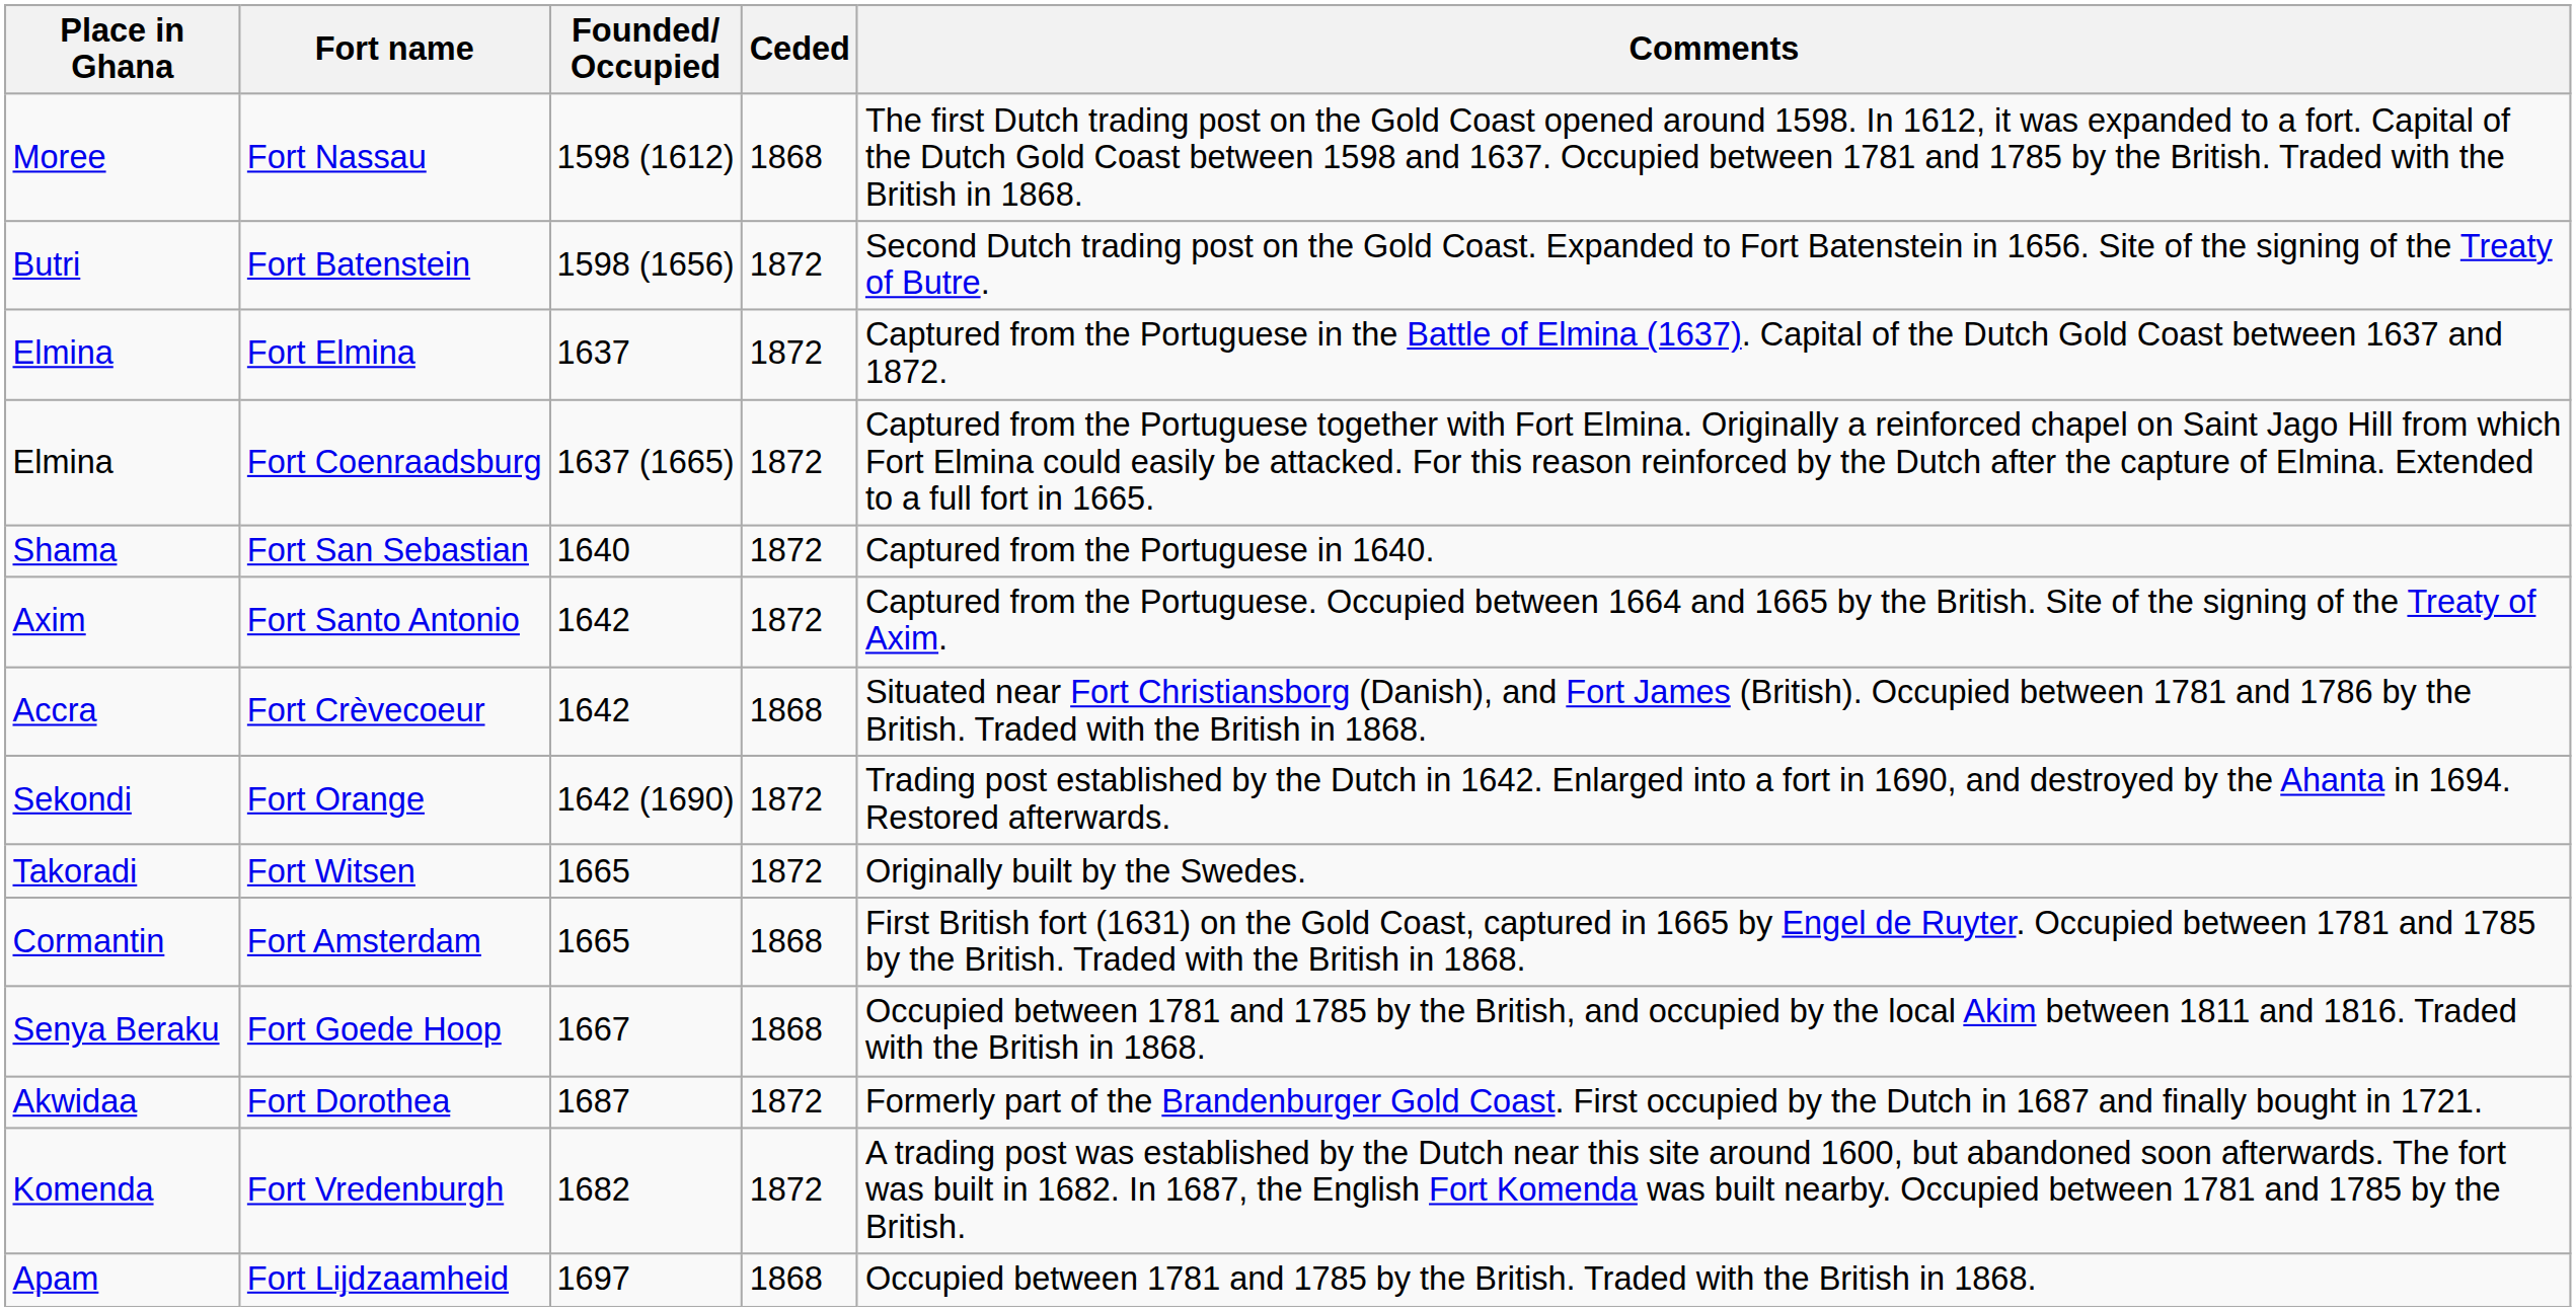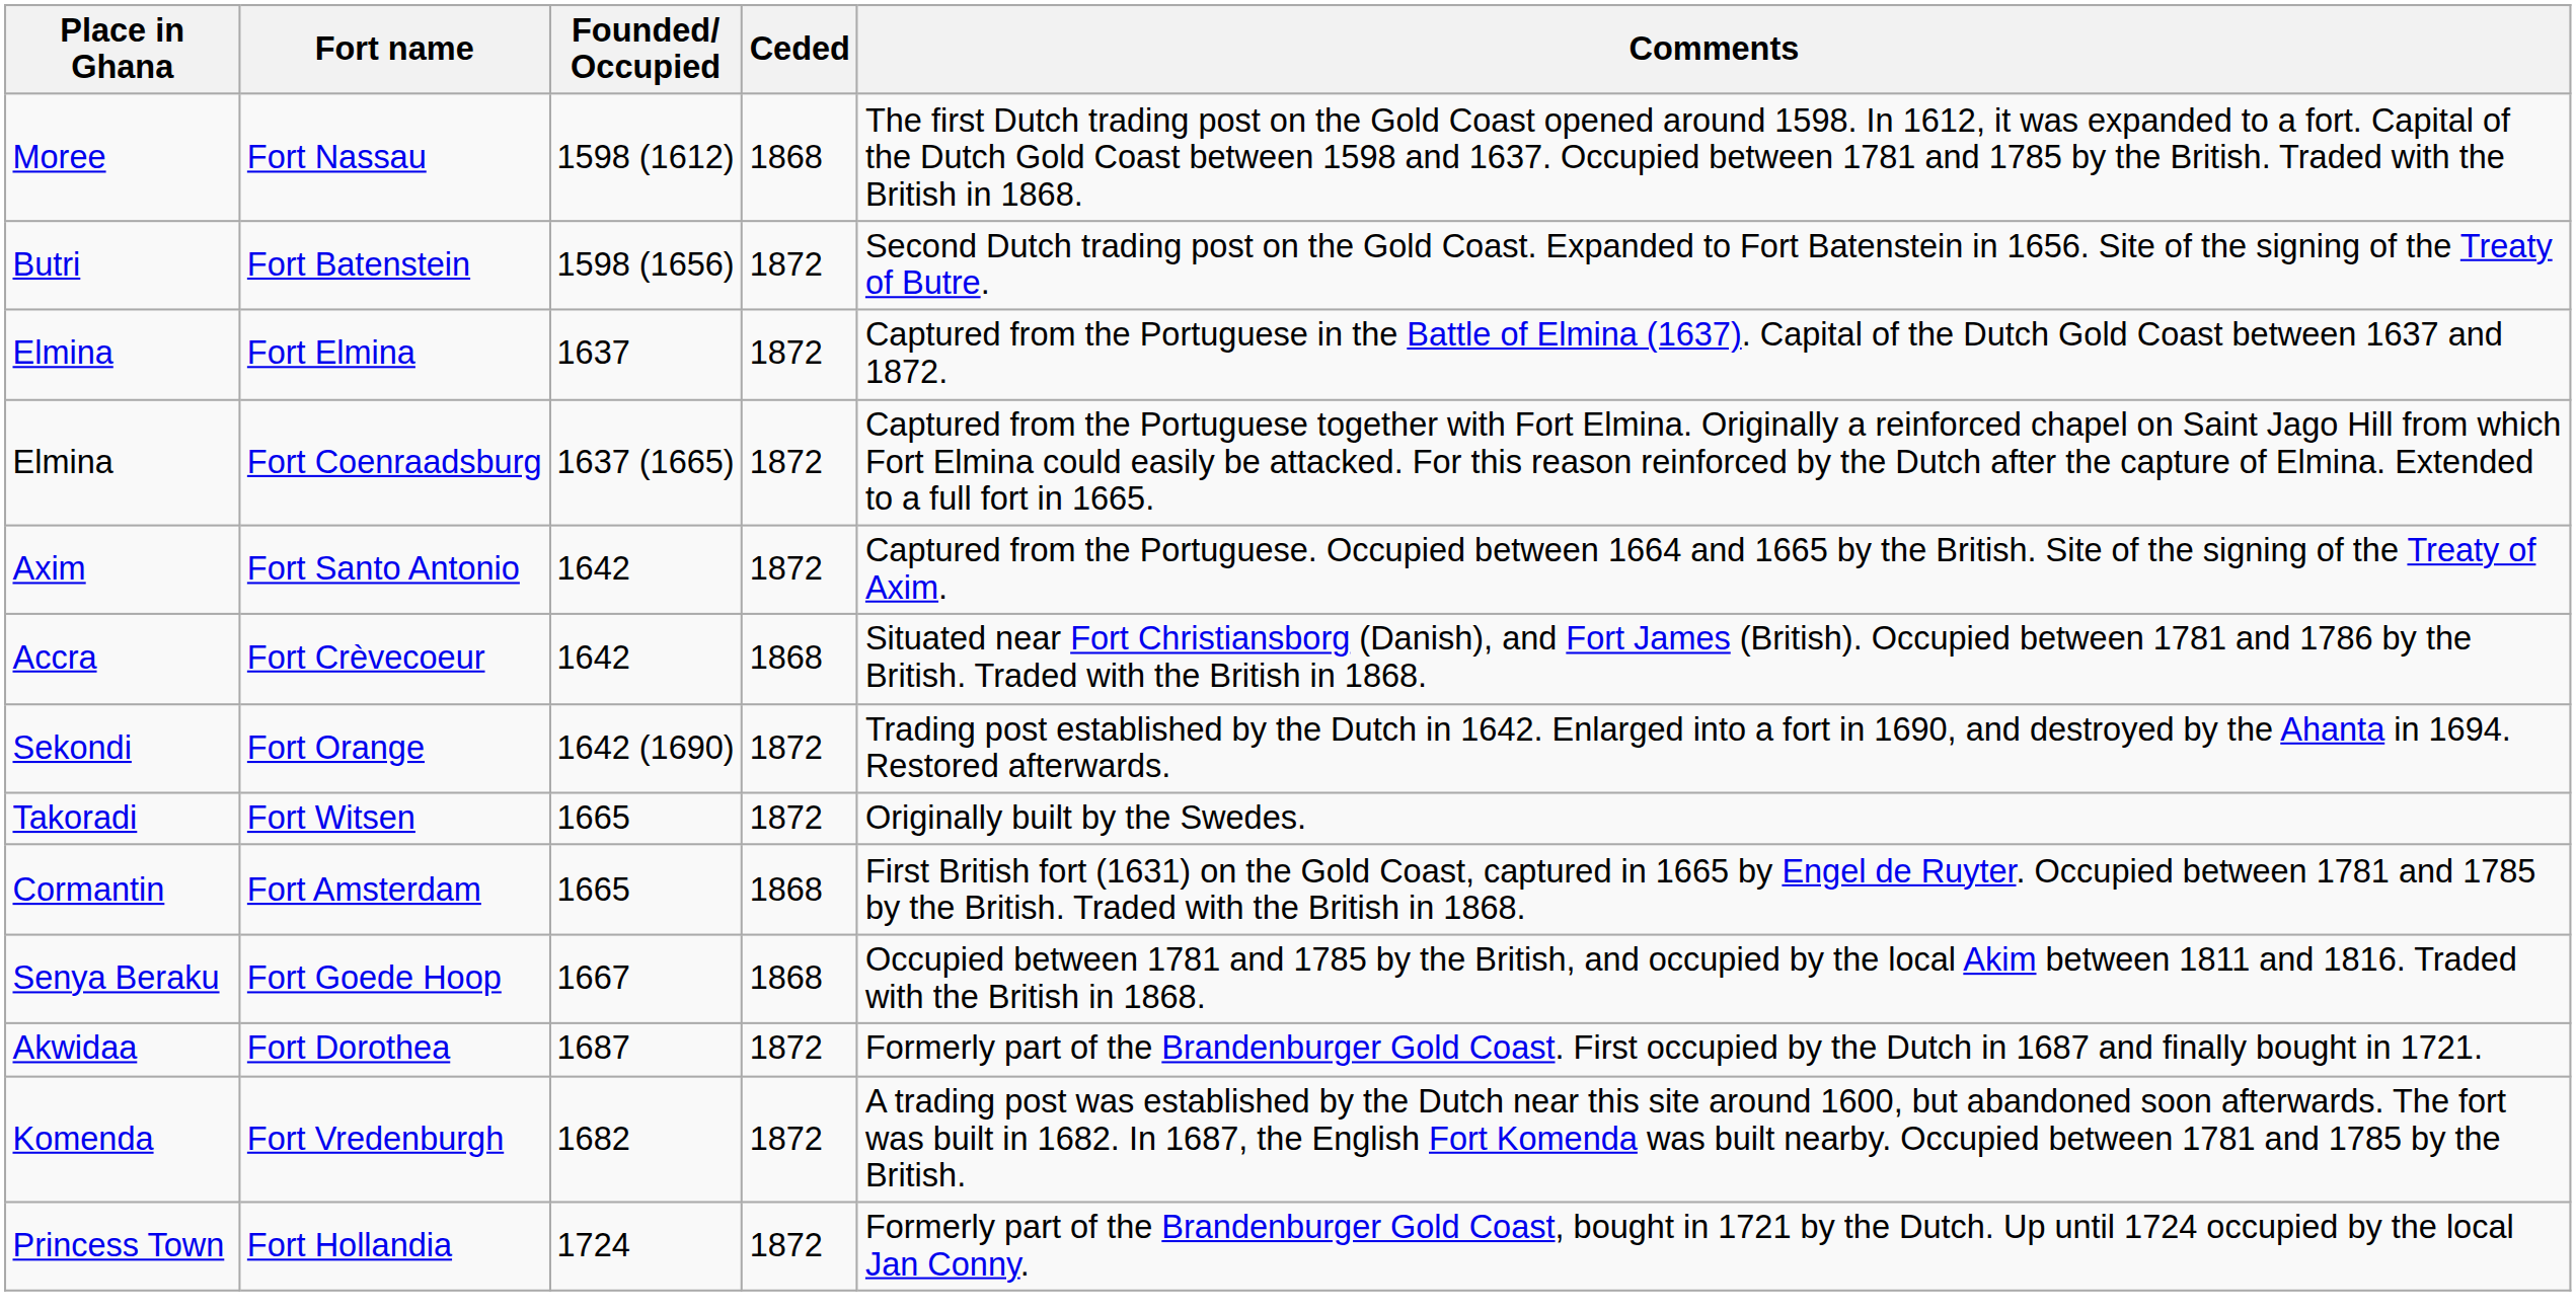- row: Shama | Fort San Sebastian | 1640 | 1872 | Captured from the Portuguese in 1640.
- row: Apam | Fort Lijdzaamheid | 1697 | 1868 | Occupied between 1781 and 1785 by the British. Traded with the British in 1868.
+ row: Princess Town | Fort Hollandia | 1724 | 1872 | Formerly part of the Brandenburger Gold Coast, bought in 1721 by the Dutch. Up until 1724 occupied by the local Jan Conny.
